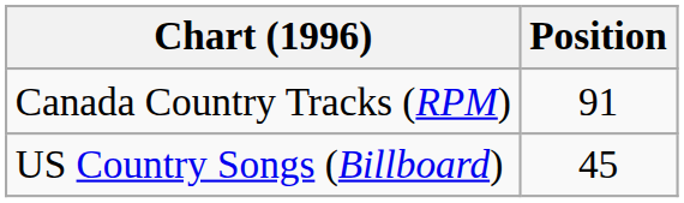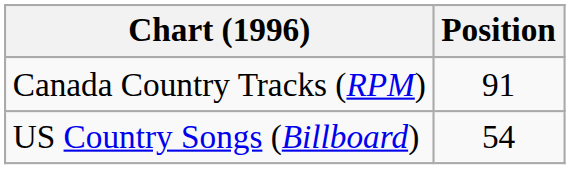US Country Songs (Billboard) | Position: 45 -> 54
